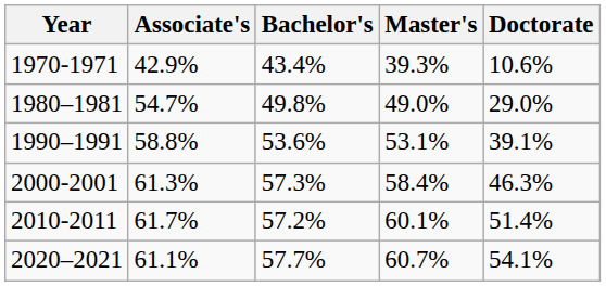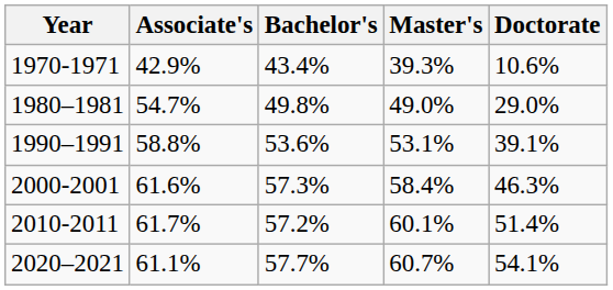2000-2001 | Associate's: 61.3% -> 61.6%
